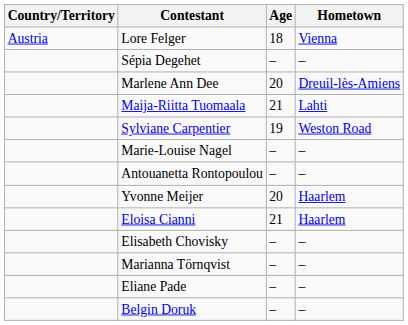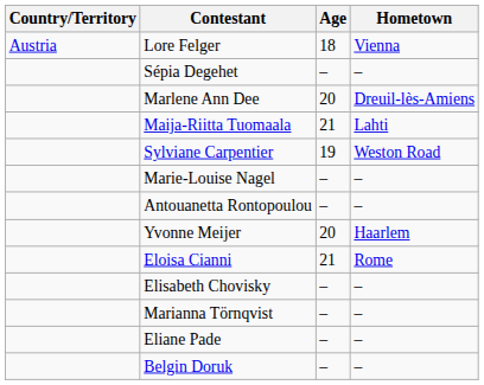Eloisa Cianni | Hometown: Haarlem -> Rome
